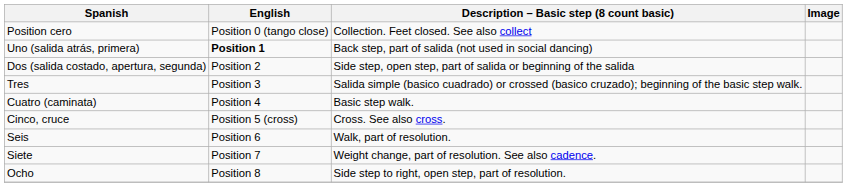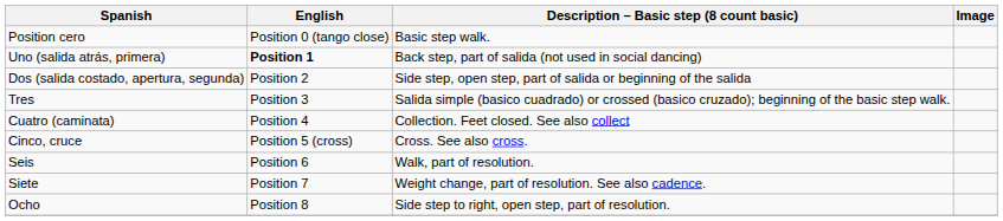Position cero | Description – Basic step (8 count basic): Collection. Feet closed. See also collect -> Basic step walk.
Cuatro (caminata) | Description – Basic step (8 count basic): Basic step walk. -> Collection. Feet closed. See also collect
